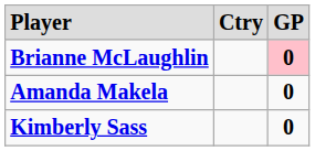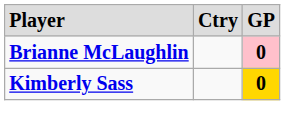- row: Amanda Makela | 0
Kimberly Sass | column 3: no background -> gold background
